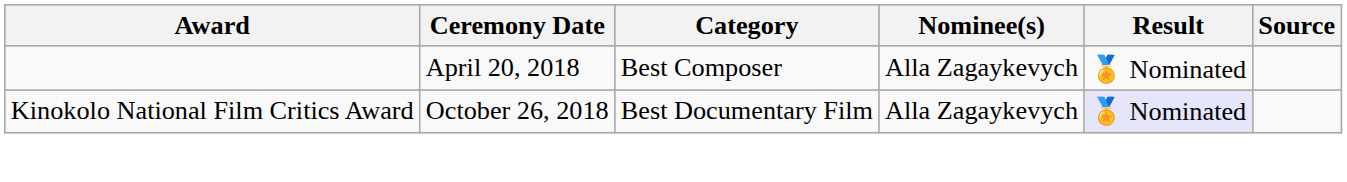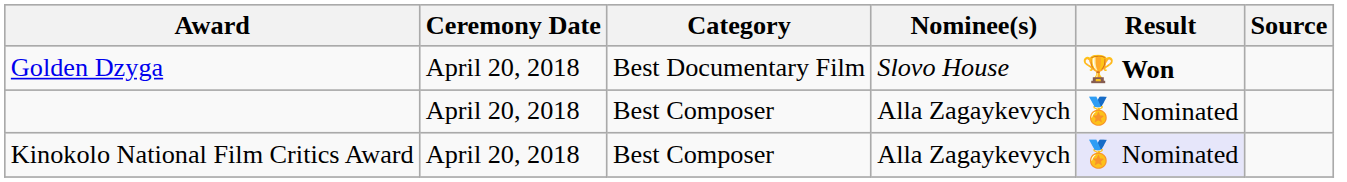+ row: Golden Dzyga | April 20, 2018 | Best Documentary Film | Slovo House | 🏆 Won
Kinokolo National Film Critics Award | Ceremony Date: October 26, 2018 -> April 20, 2018
Kinokolo National Film Critics Award | Category: Best Documentary Film -> Best Composer
